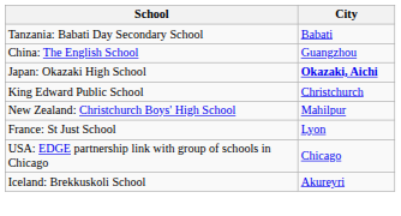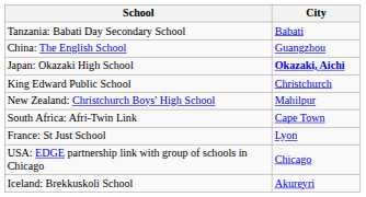+ row: South Africa: Afri-Twin Link | Cape Town
